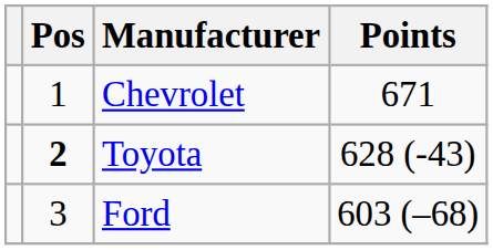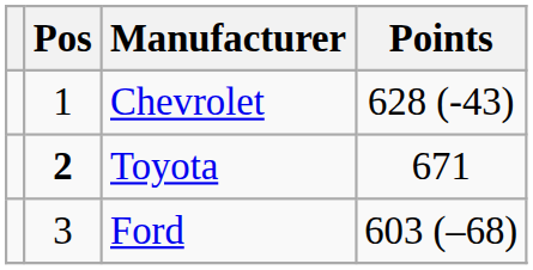Chevrolet | Points: 671 -> 628 (-43)
Toyota | Points: 628 (-43) -> 671
